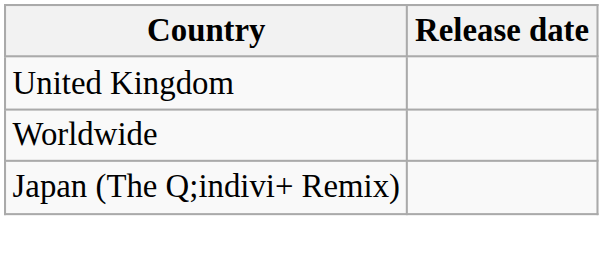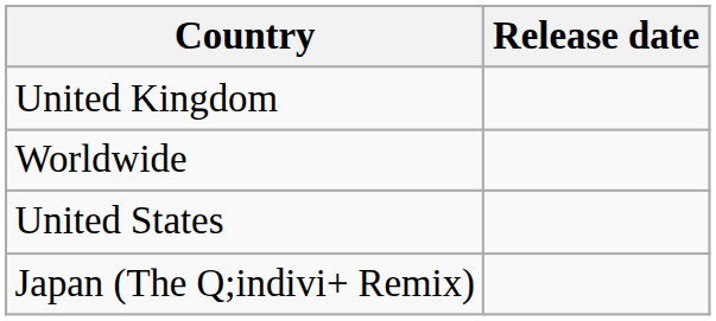+ row: United States
